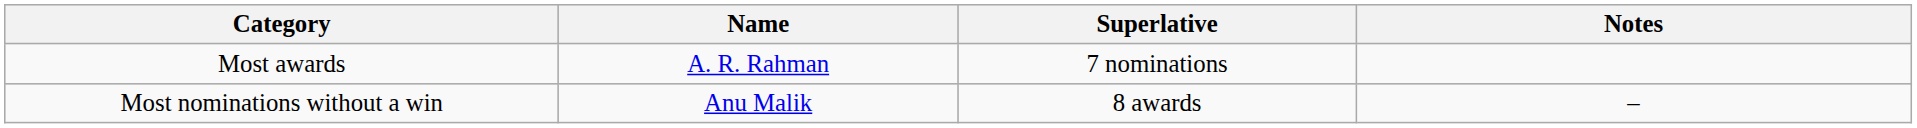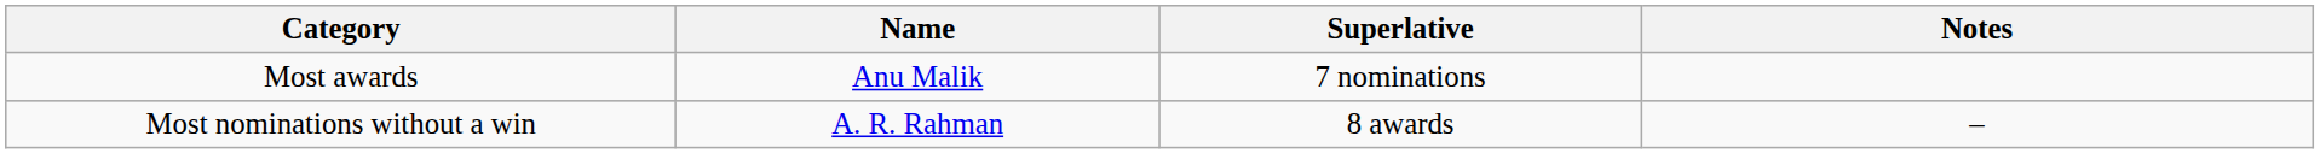Most awards | Name: A. R. Rahman -> Anu Malik
Most nominations without a win | Name: Anu Malik -> A. R. Rahman
